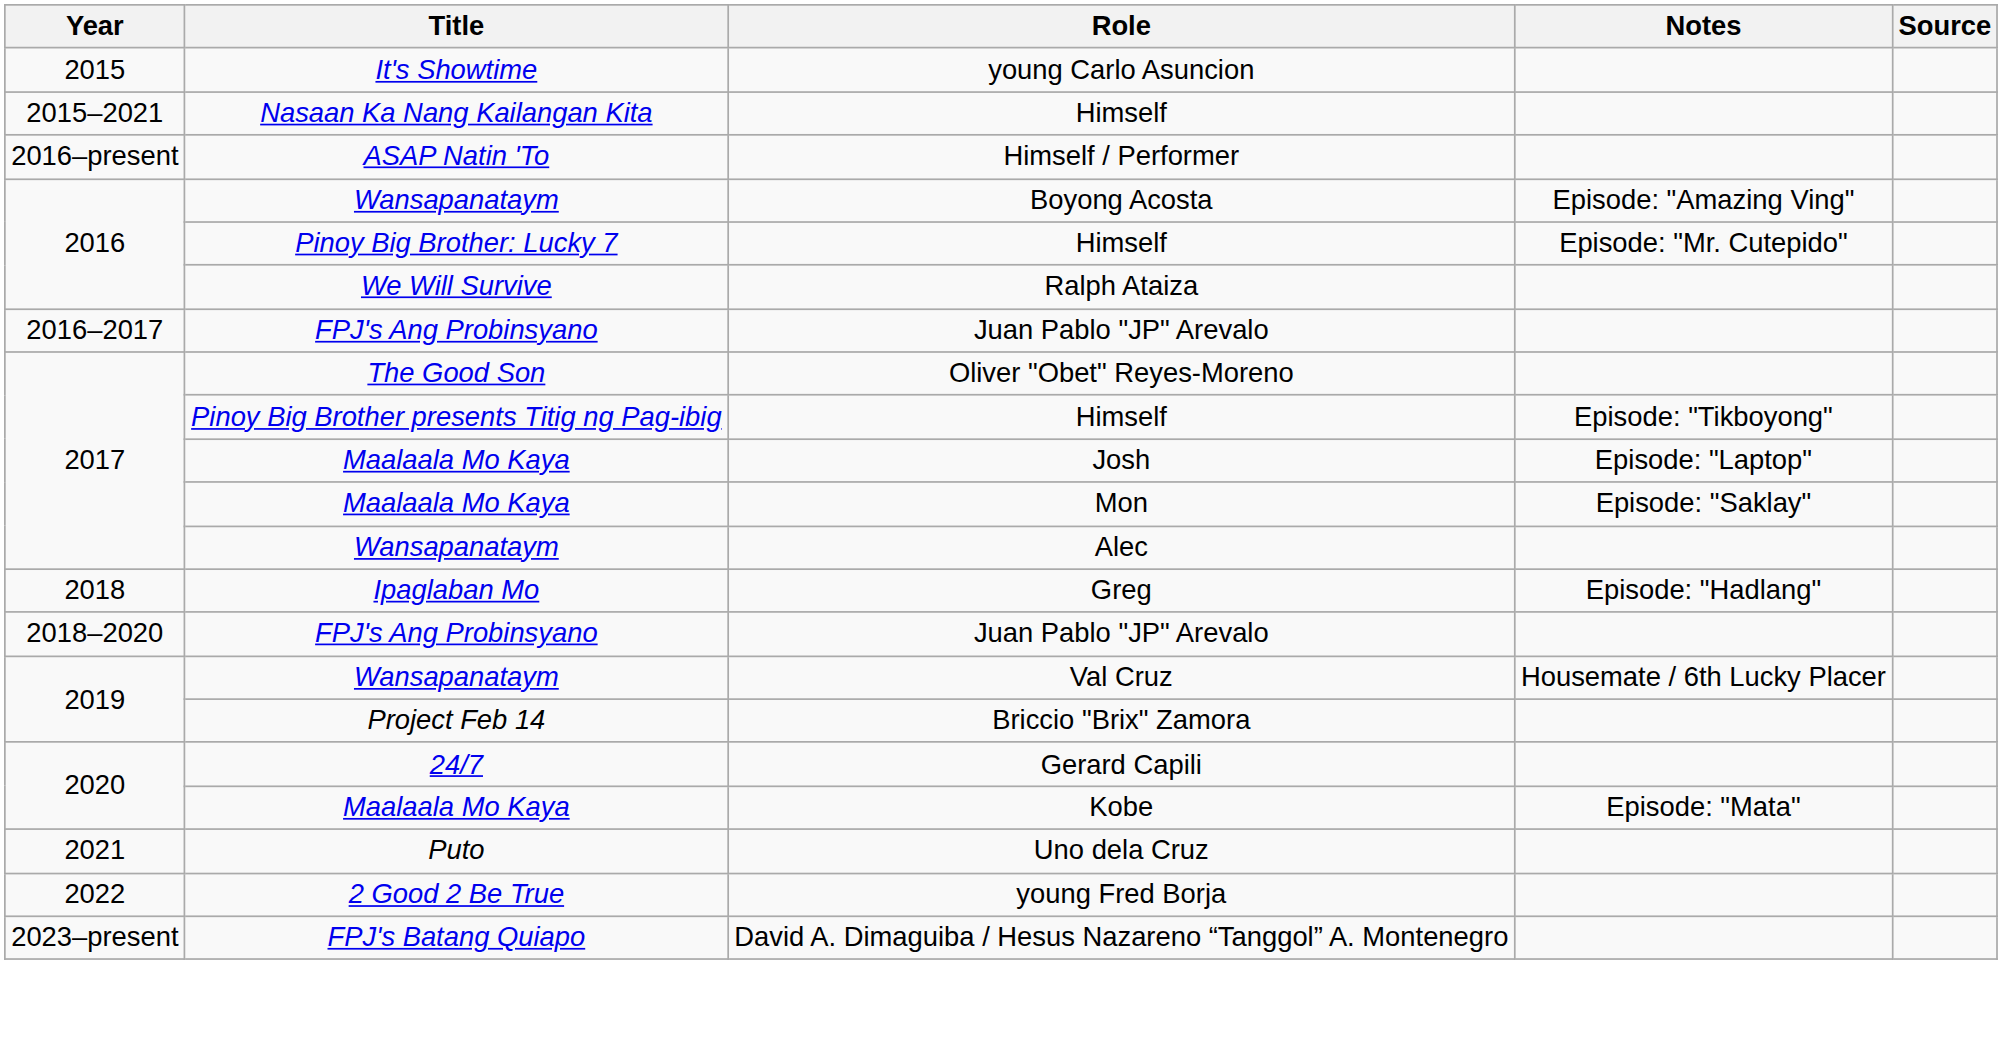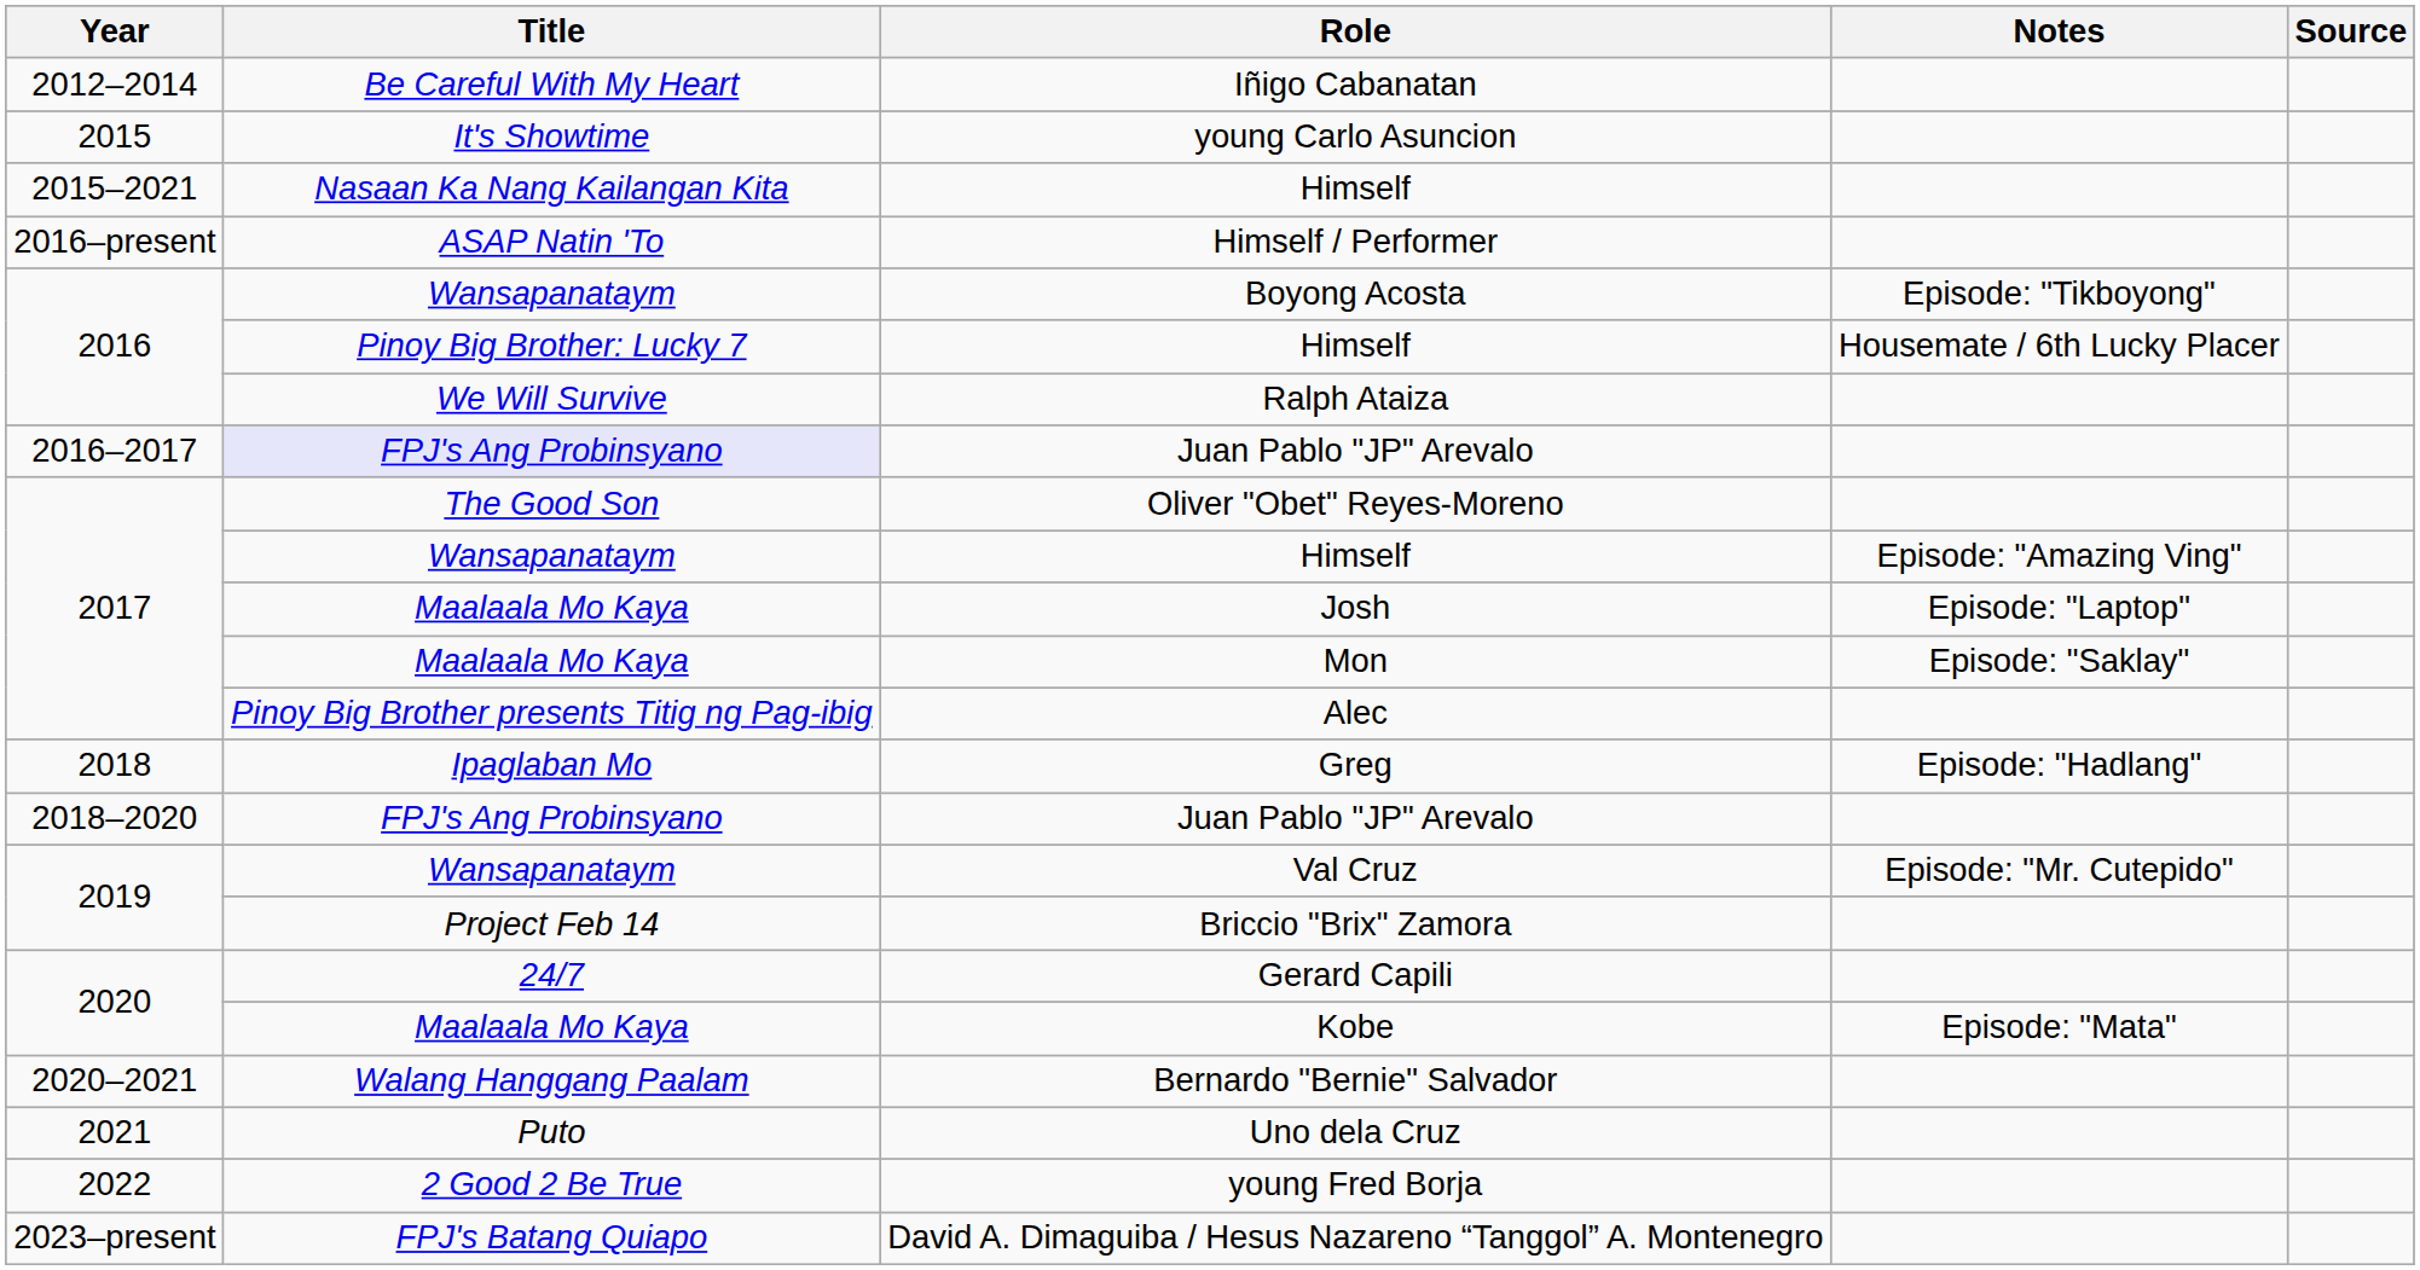+ row: 2012–2014 | Be Careful With My Heart | Iñigo Cabanatan
Boyong Acosta | Notes: Episode: "Amazing Ving" -> Episode: "Tikboyong"
2016 / Himself | Notes: Episode: "Mr. Cutepido" -> Housemate / 6th Lucky Placer
2016–2017 / Juan Pablo "JP" Arevalo | Title: no background -> lavender background
2017 / Himself | Title: Pinoy Big Brother presents Titig ng Pag-ibig -> Wansapanataym
2017 / Himself | Notes: Episode: "Tikboyong" -> Episode: "Amazing Ving"
Alec | Title: Wansapanataym -> Pinoy Big Brother presents Titig ng Pag-ibig
Val Cruz | Notes: Housemate / 6th Lucky Placer -> Episode: "Mr. Cutepido"
+ row: 2020–2021 | Walang Hanggang Paalam | Bernardo "Bernie" Salvador
